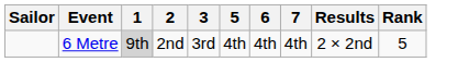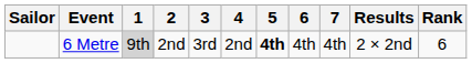+ column: 4 | 2nd
6 Metre | 5: normal -> bold
6 Metre | Rank: 5 -> 6
